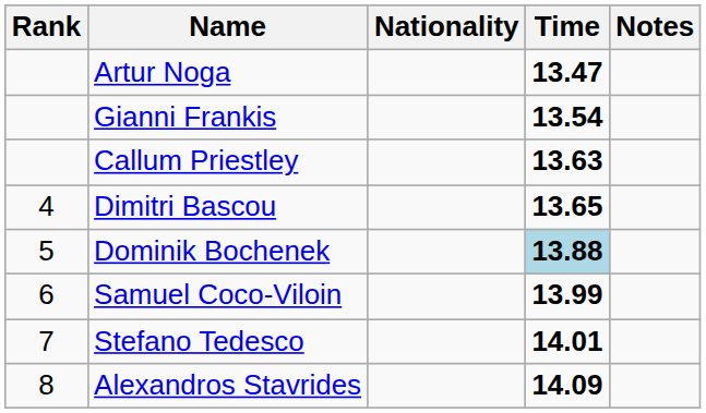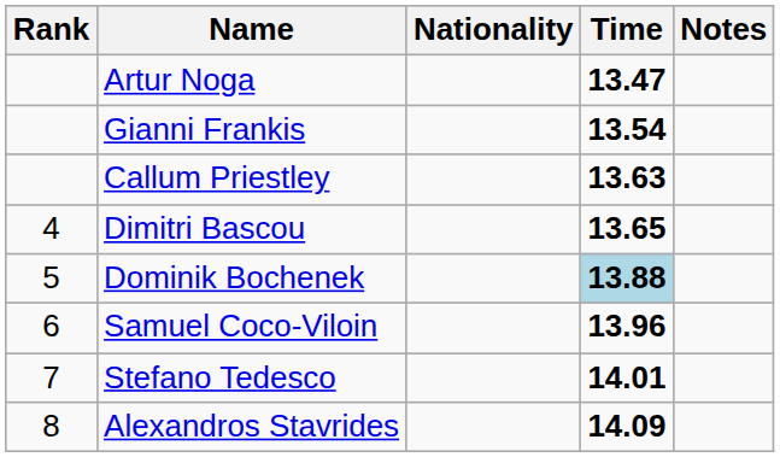Samuel Coco-Viloin | Time: 13.99 -> 13.96
